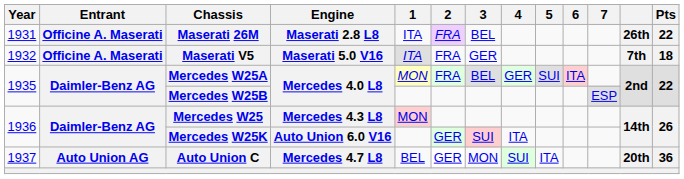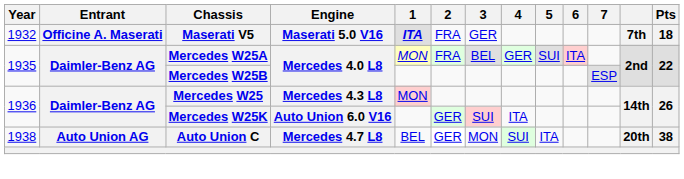- row: 1931 | Officine A. Maserati | Maserati 26M | Maserati 2.8 L8 | ITA | FRA | BEL | 26th | 22
Maserati V5 | 1: normal -> bold
Auto Union C | Year: 1937 -> 1938
Auto Union C | Pts: 36 -> 38
